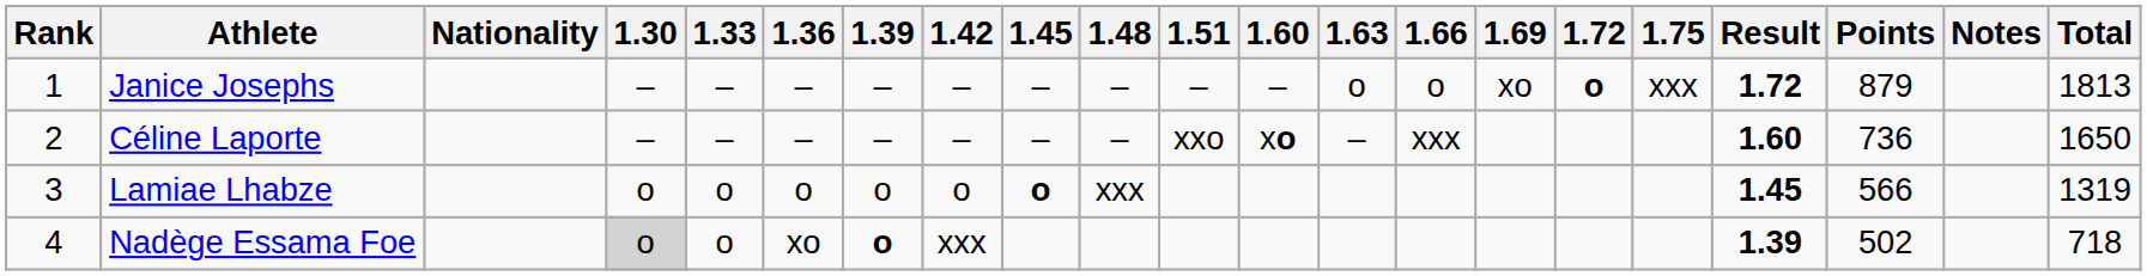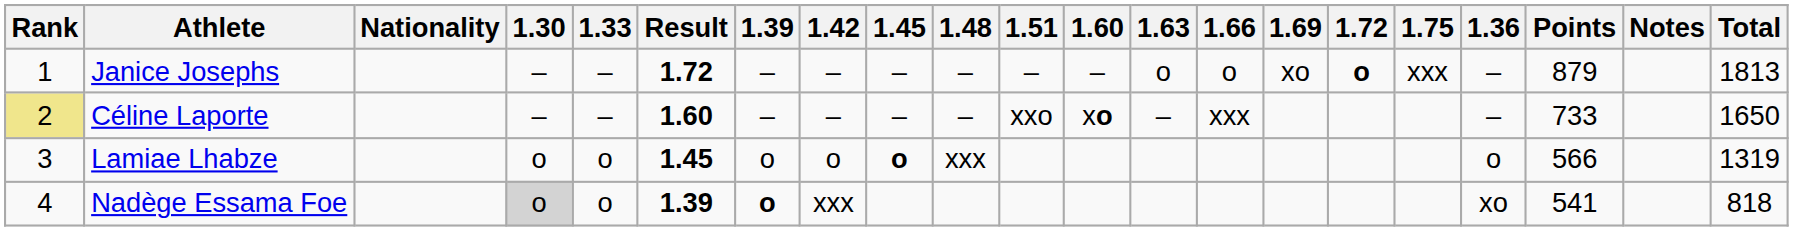columns swapped: 1.36 <-> Result
Céline Laporte | Rank: no background -> khaki background
Céline Laporte | Points: 736 -> 733
Nadège Essama Foe | Points: 502 -> 541
Nadège Essama Foe | Total: 718 -> 818
